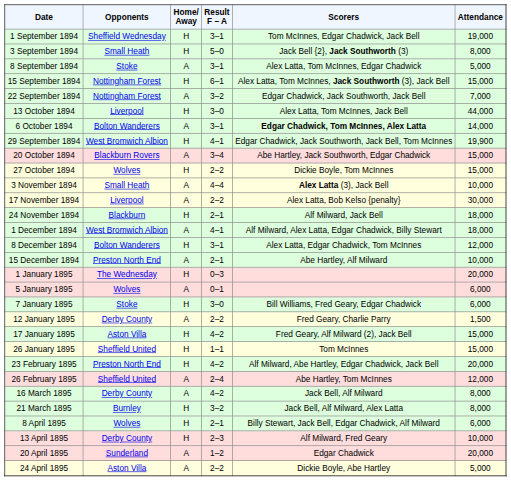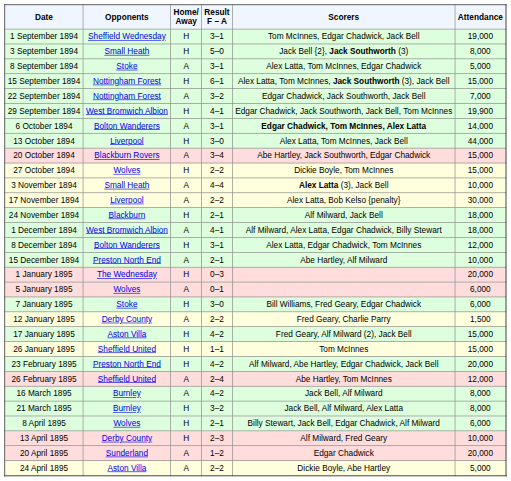rows swapped: 29 September 1894 <-> 13 October 1894
16 March 1895 | Opponents: Derby County -> Burnley
